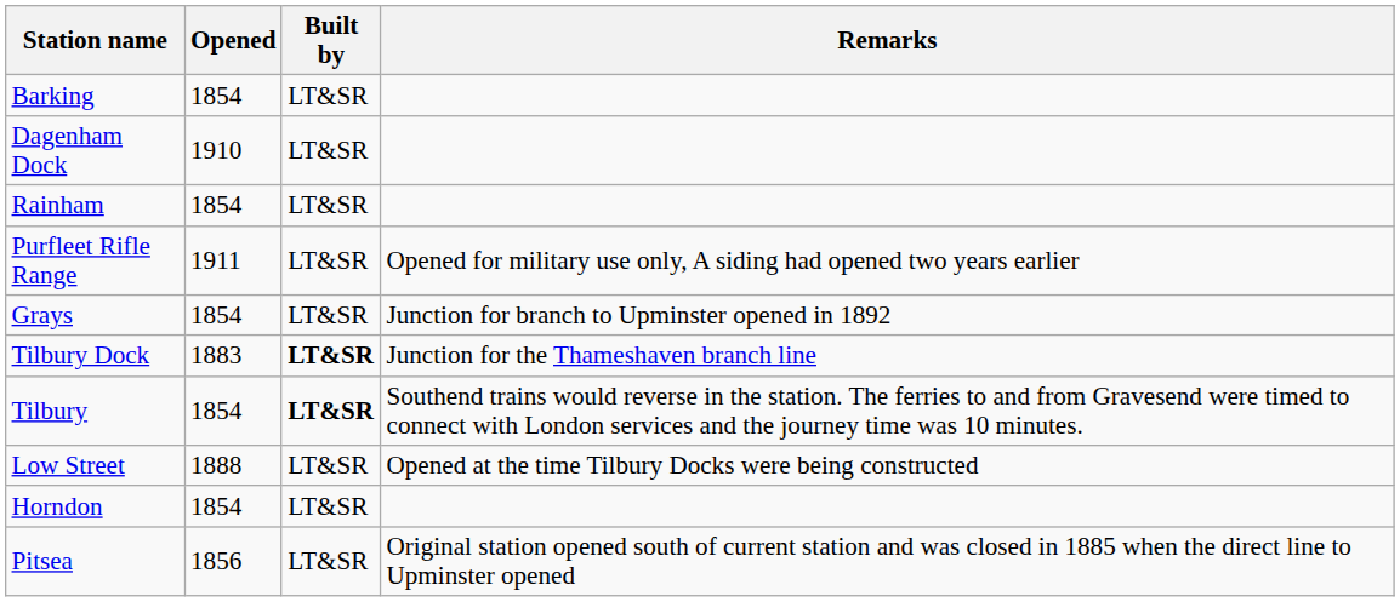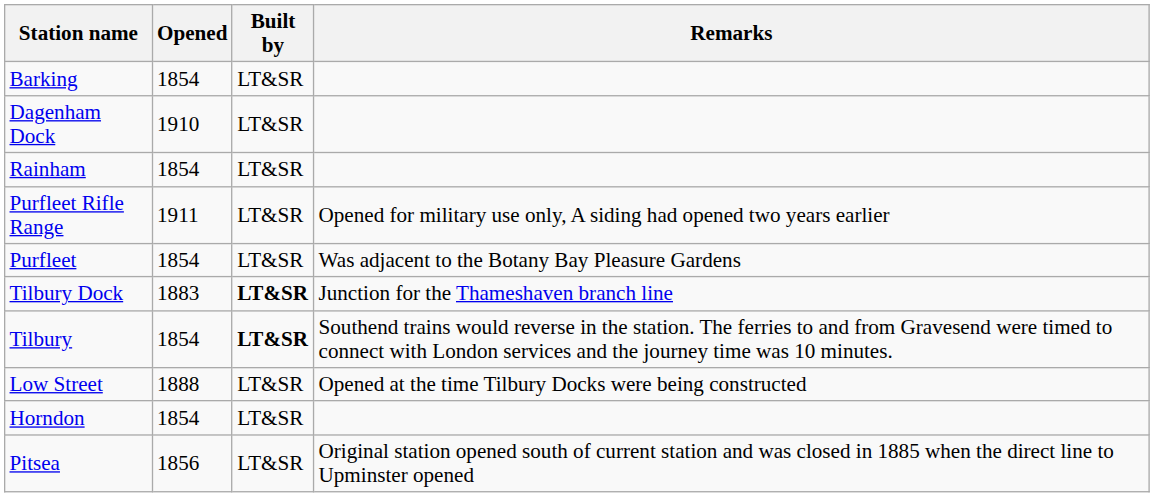+ row: Purfleet | 1854 | LT&SR | Was adjacent to the Botany Bay Pleasure Gardens
- row: Grays | 1854 | LT&SR | Junction for branch to Upminster opened in 1892
